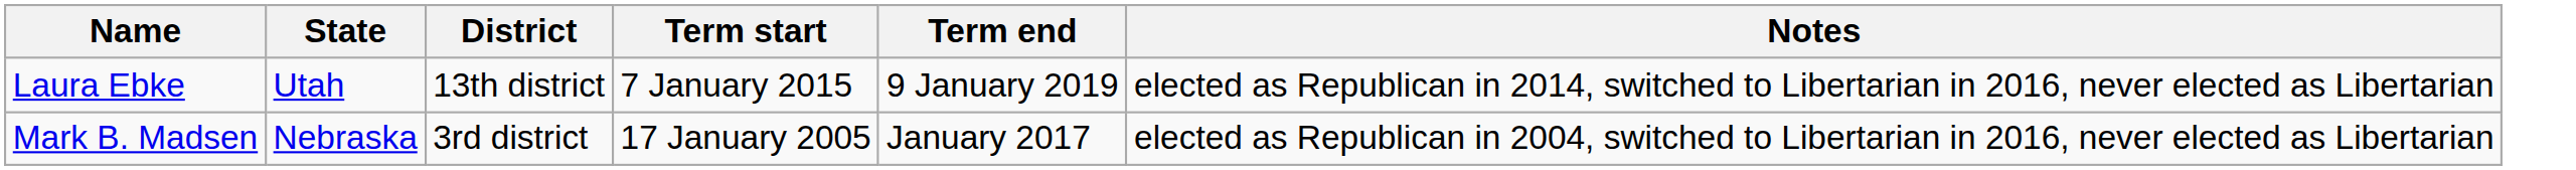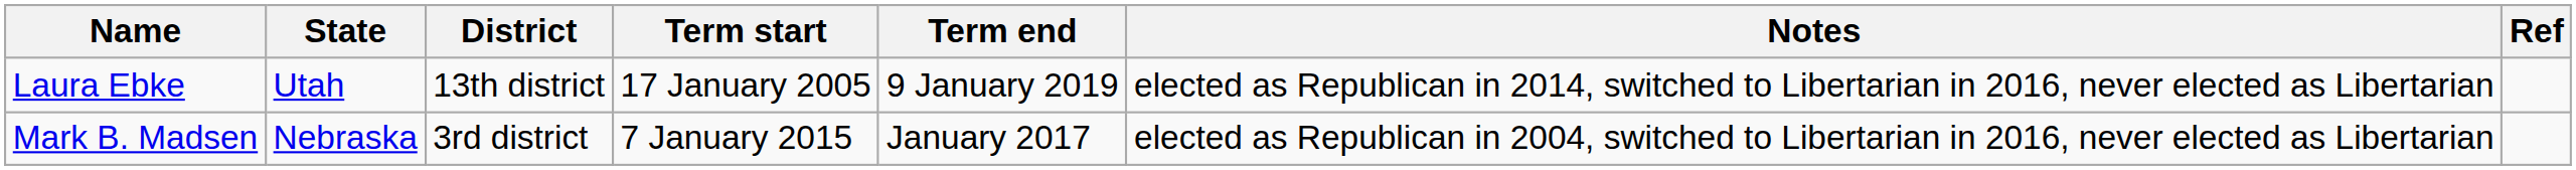+ column: Ref
Laura Ebke | Term start: 7 January 2015 -> 17 January 2005
Mark B. Madsen | Term start: 17 January 2005 -> 7 January 2015
